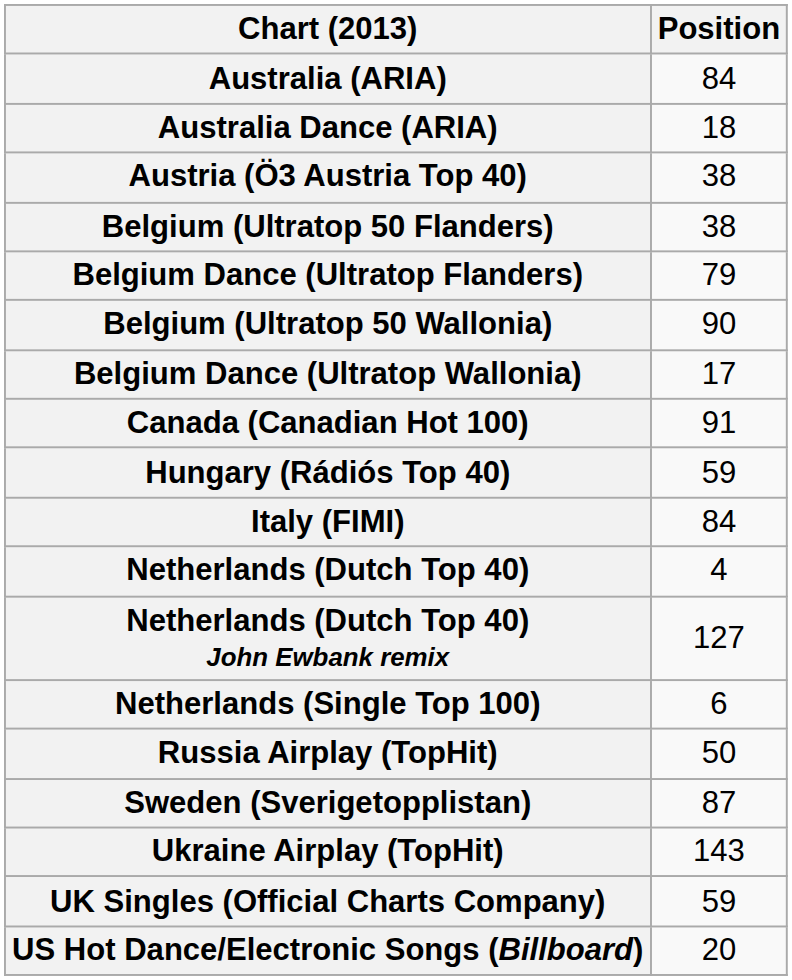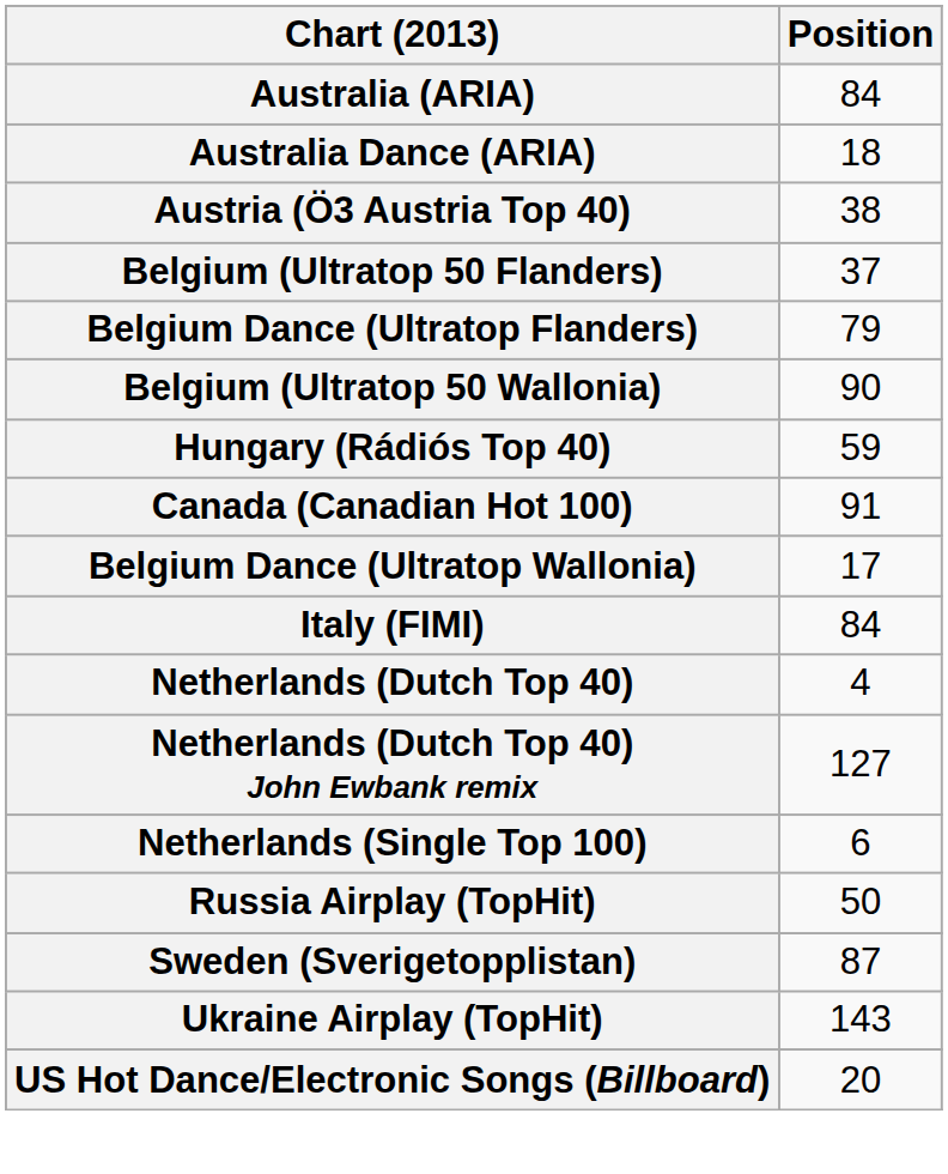Belgium (Ultratop 50 Flanders) | Position: 38 -> 37
rows swapped: Belgium Dance (Ultratop Wallonia) <-> Hungary (Rádiós Top 40)
- row: UK Singles (Official Charts Company) | 59
